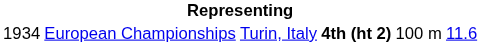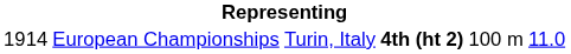European Championships | column 1: 1934 -> 1914
European Championships | column 6: 11.6 -> 11.0
